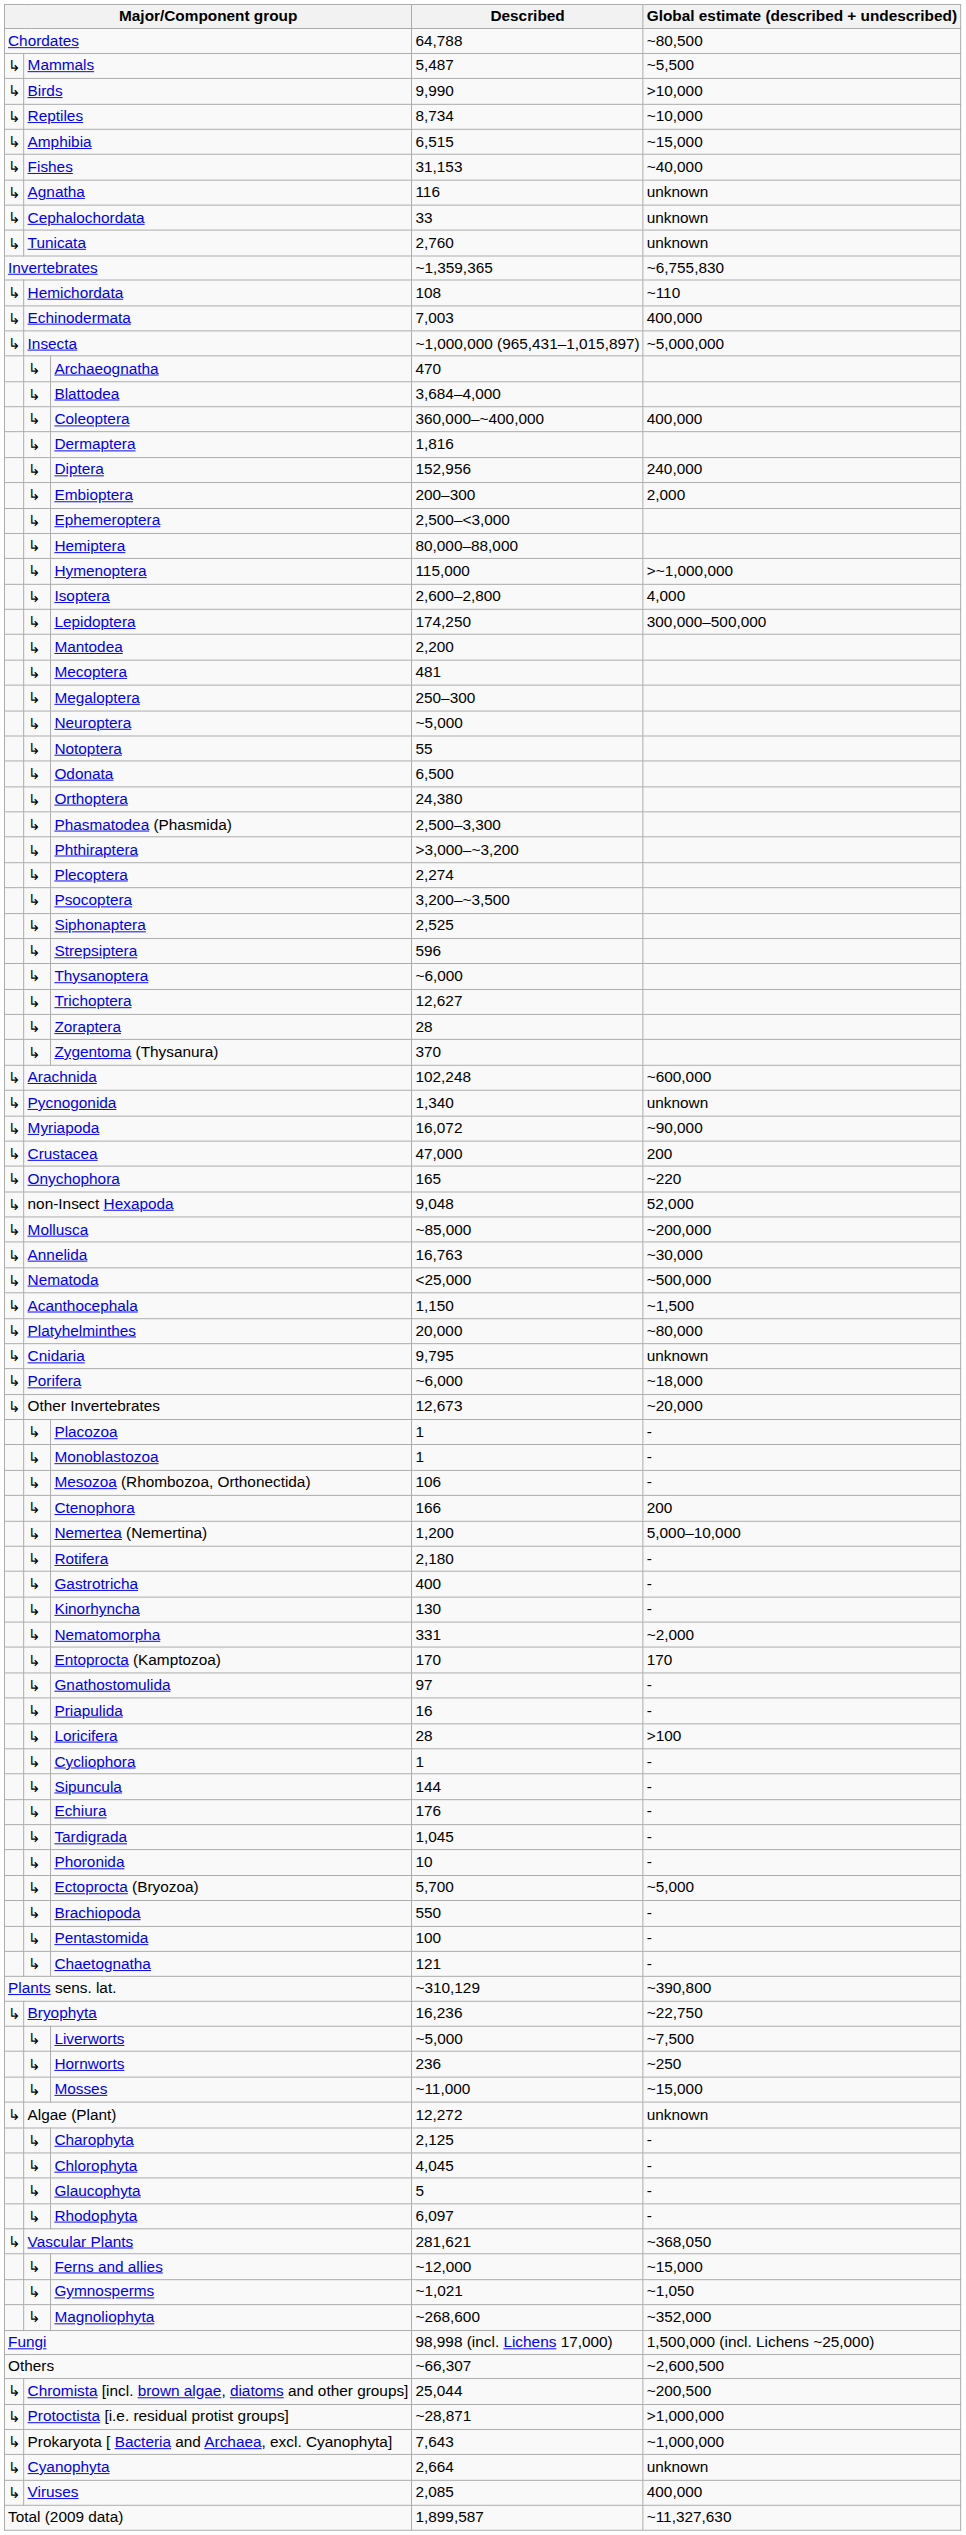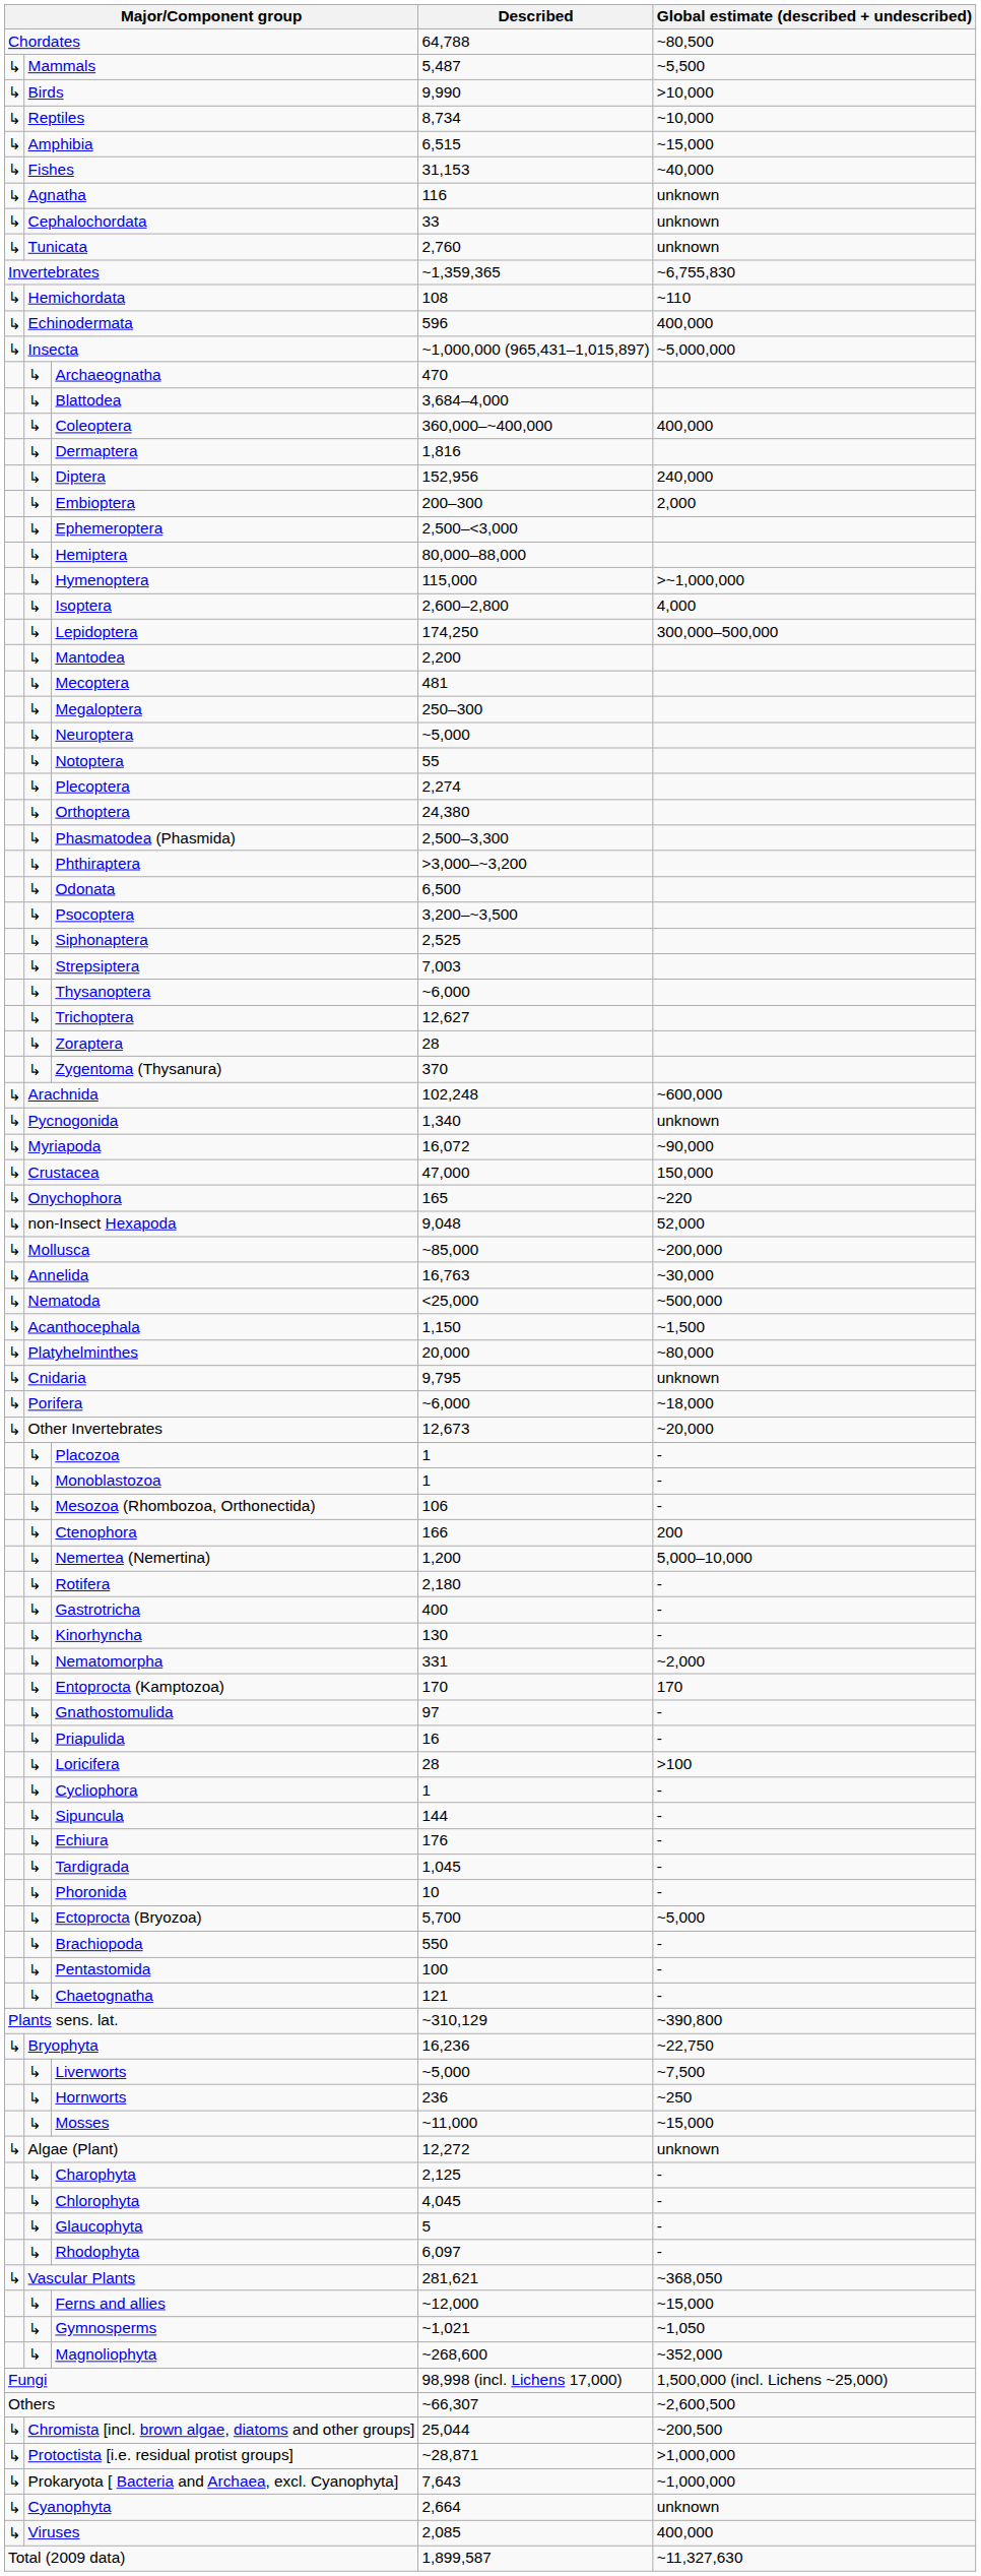Echinodermata | Described: 7,003 -> 596
rows swapped: Odonata <-> Plecoptera
Strepsiptera | Described: 596 -> 7,003
Crustacea | Global estimate (described + undescribed): 200 -> 150,000
